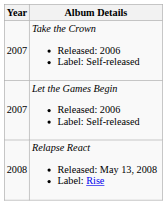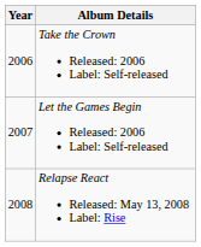Take the Crown Released: 2006 Label: Self-released | Year: 2007 -> 2006
